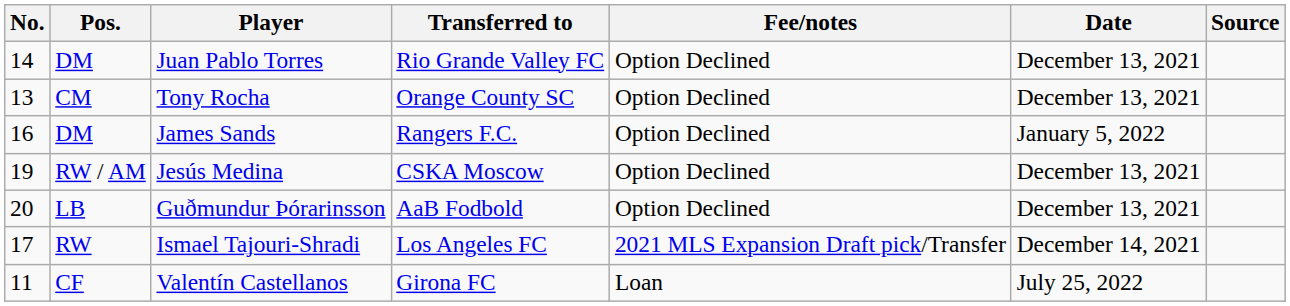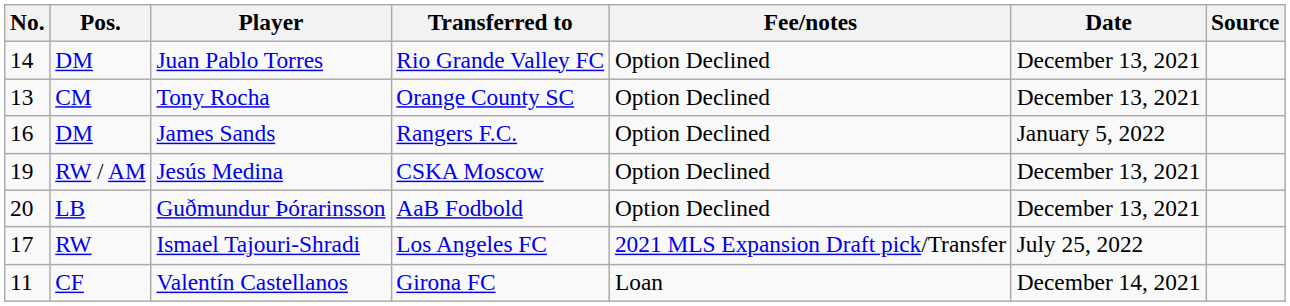Ismael Tajouri-Shradi | Date: December 14, 2021 -> July 25, 2022
Valentín Castellanos | Date: July 25, 2022 -> December 14, 2021
